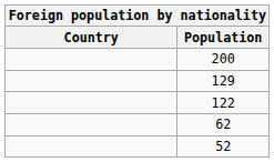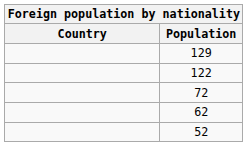- row: 200
+ row: 72
